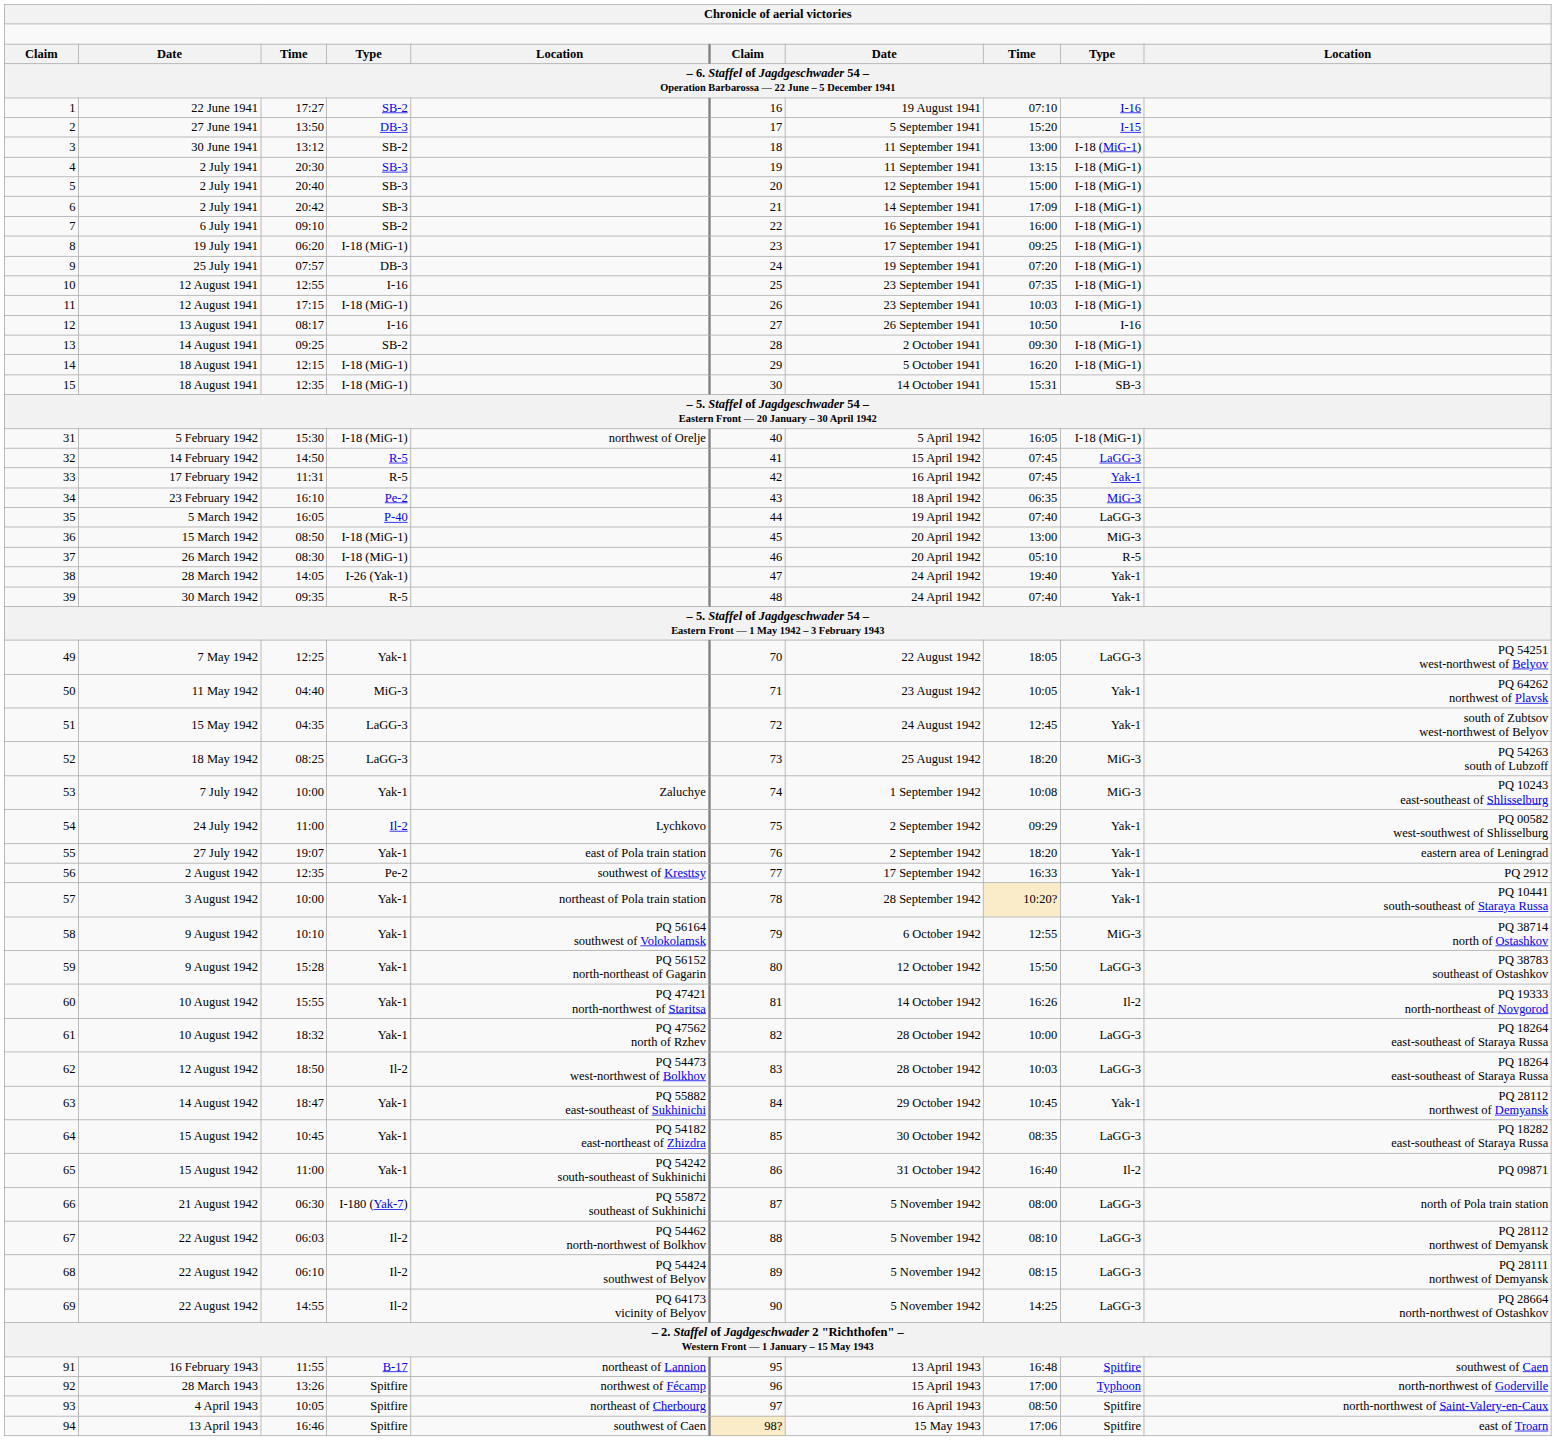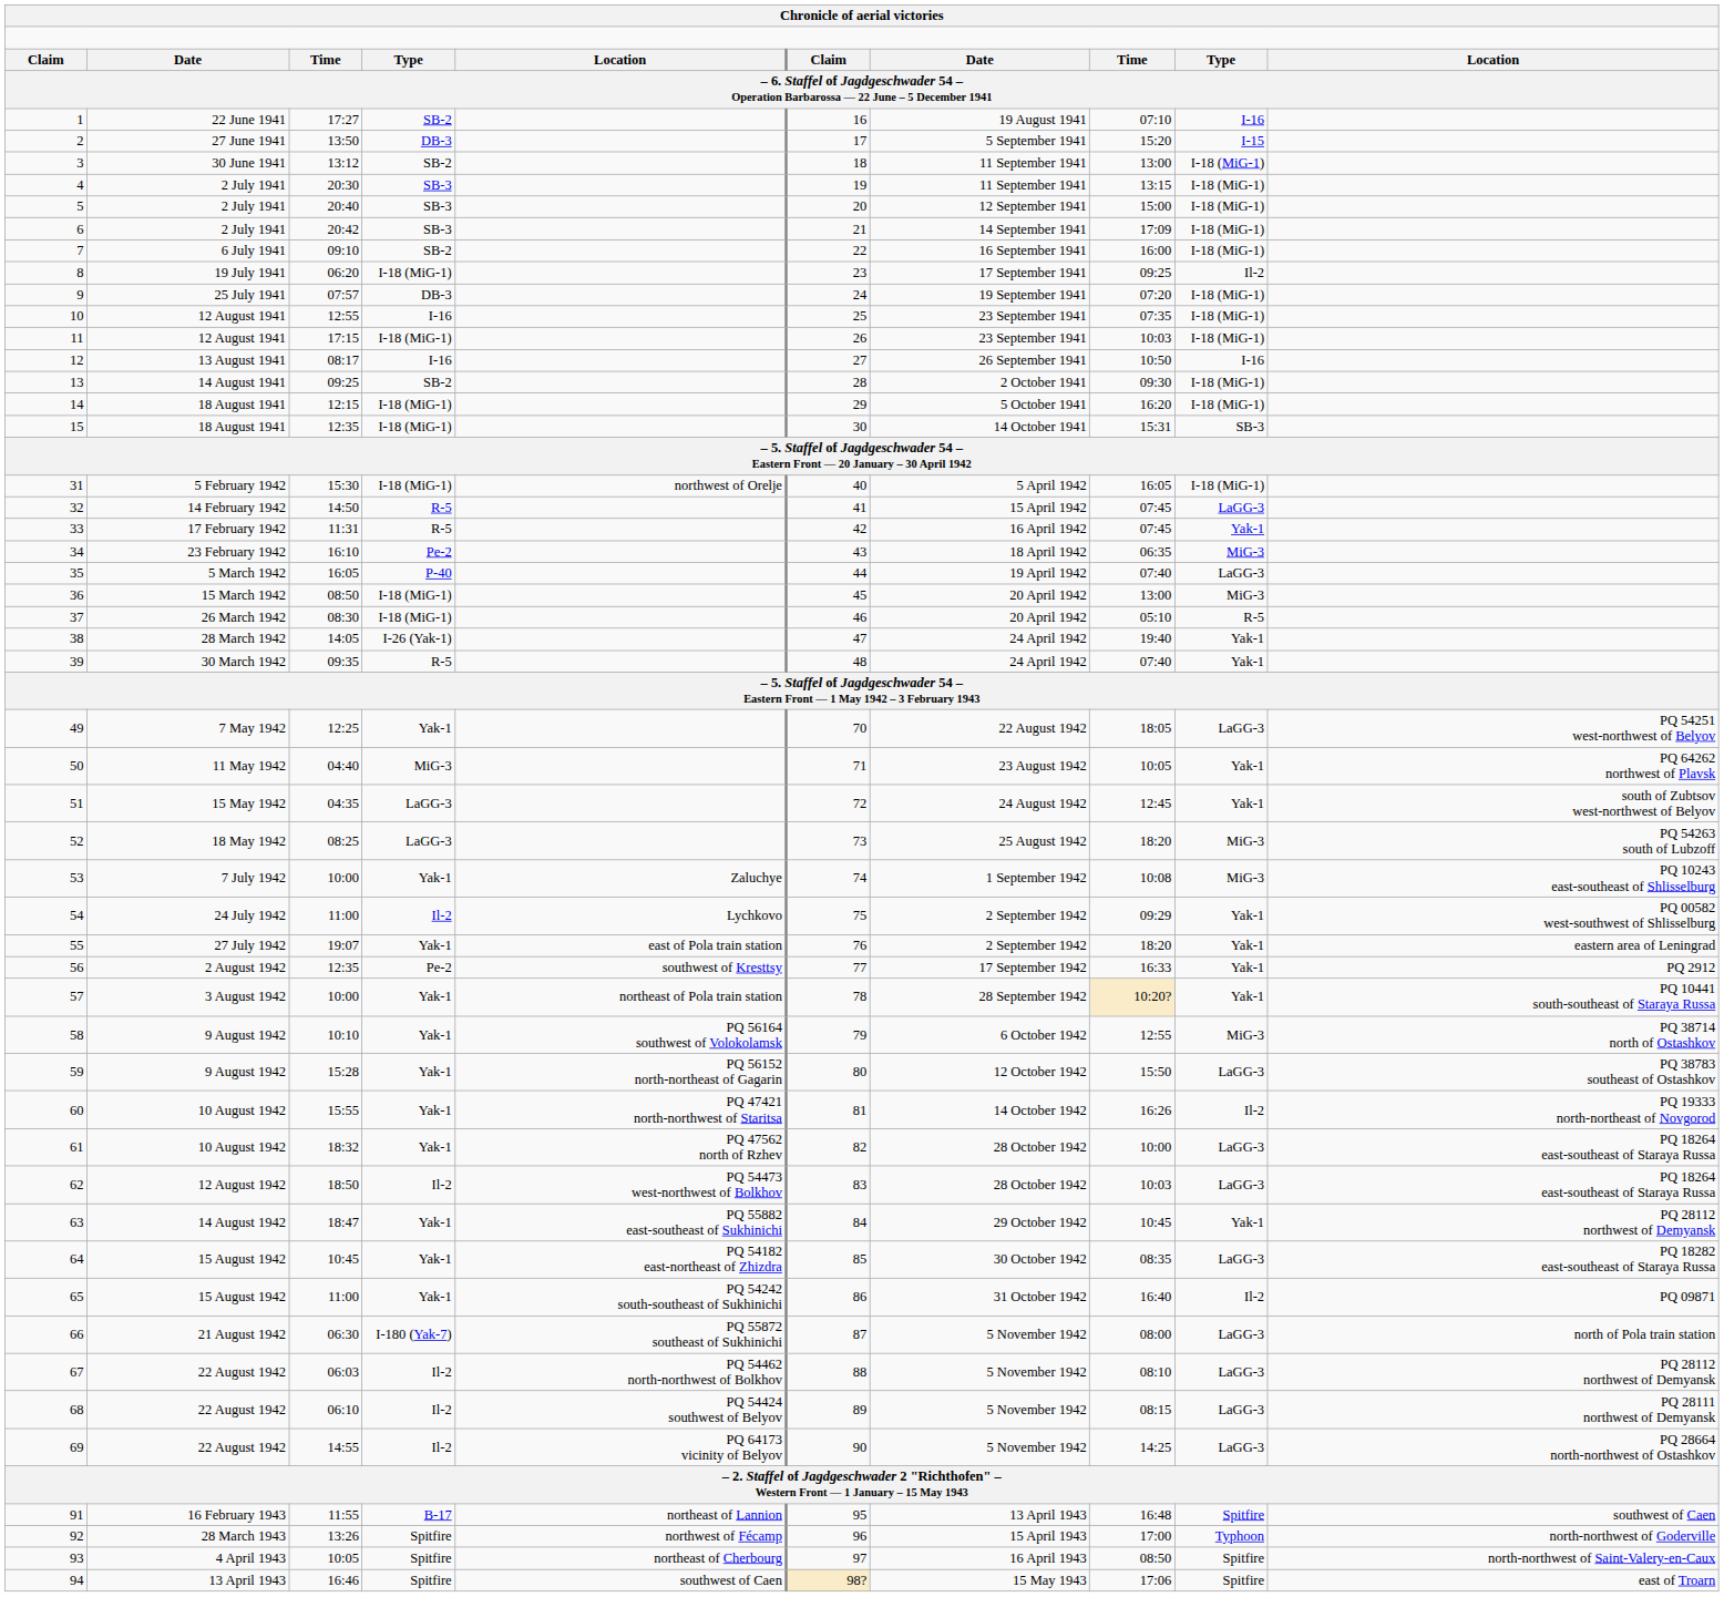8 | column 9: I-18 (MiG-1) -> Il-2
